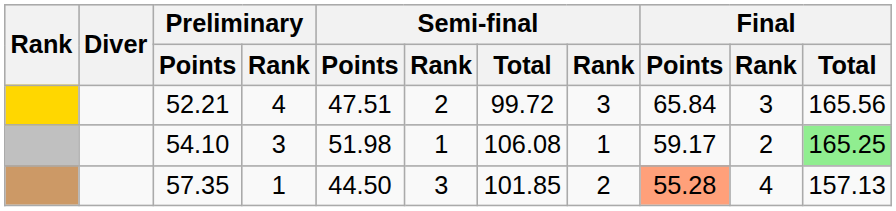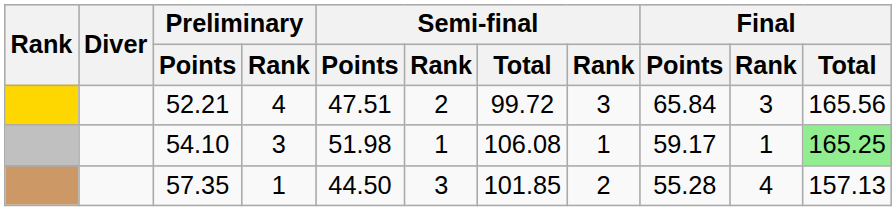54.10 | Final / Rank: 2 -> 1
57.35 | Final / Points: lightsalmon background -> no background
